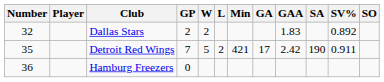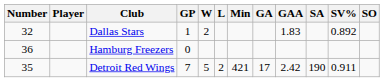Dallas Stars | GP: 2 -> 1
rows swapped: Hamburg Freezers <-> Detroit Red Wings
